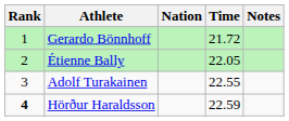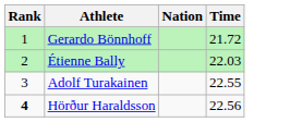- column: Notes
Étienne Bally | Time: 22.05 -> 22.03
Hörður Haraldsson | Time: 22.59 -> 22.56
